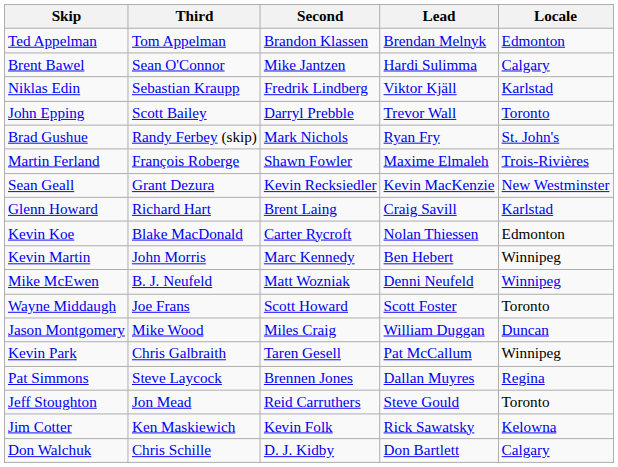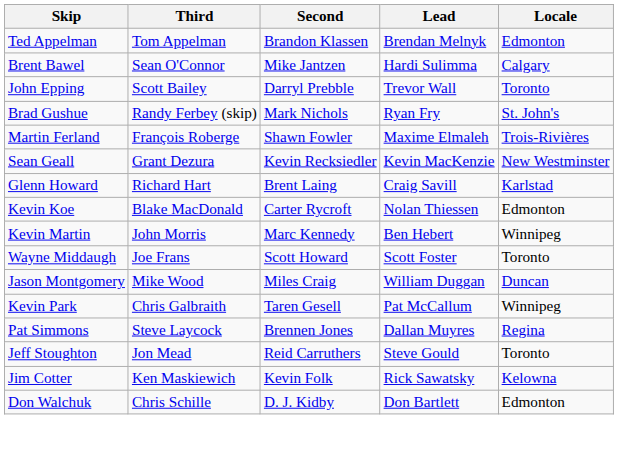- row: Niklas Edin | Sebastian Kraupp | Fredrik Lindberg | Viktor Kjäll | Karlstad
- row: Mike McEwen | B. J. Neufeld | Matt Wozniak | Denni Neufeld | Winnipeg
Don Walchuk | Locale: Calgary -> Edmonton
